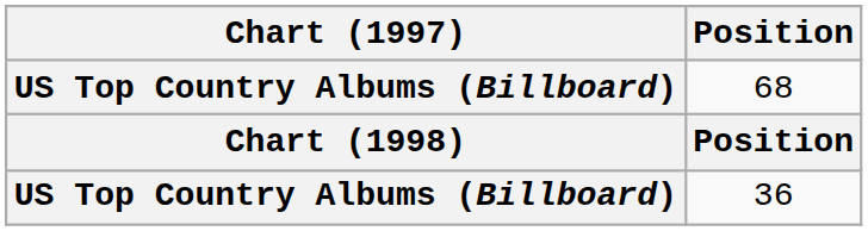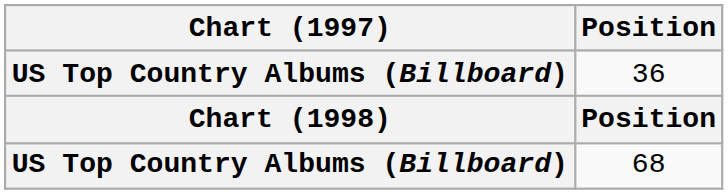rows swapped: 68 <-> 36
